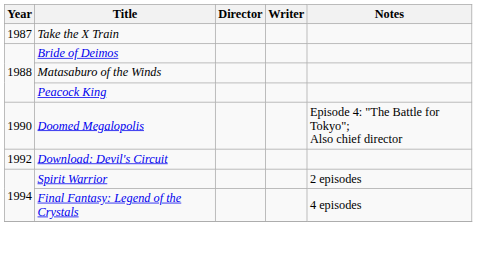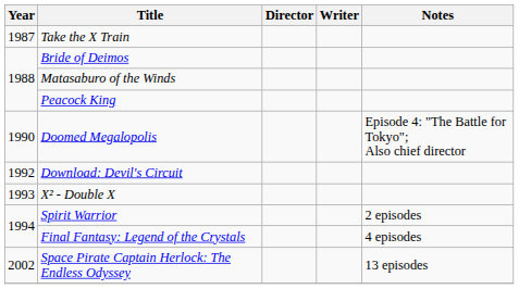+ row: 1993 | X² - Double X
+ row: 2002 | Space Pirate Captain Herlock: The Endless Odyssey | 13 episodes
